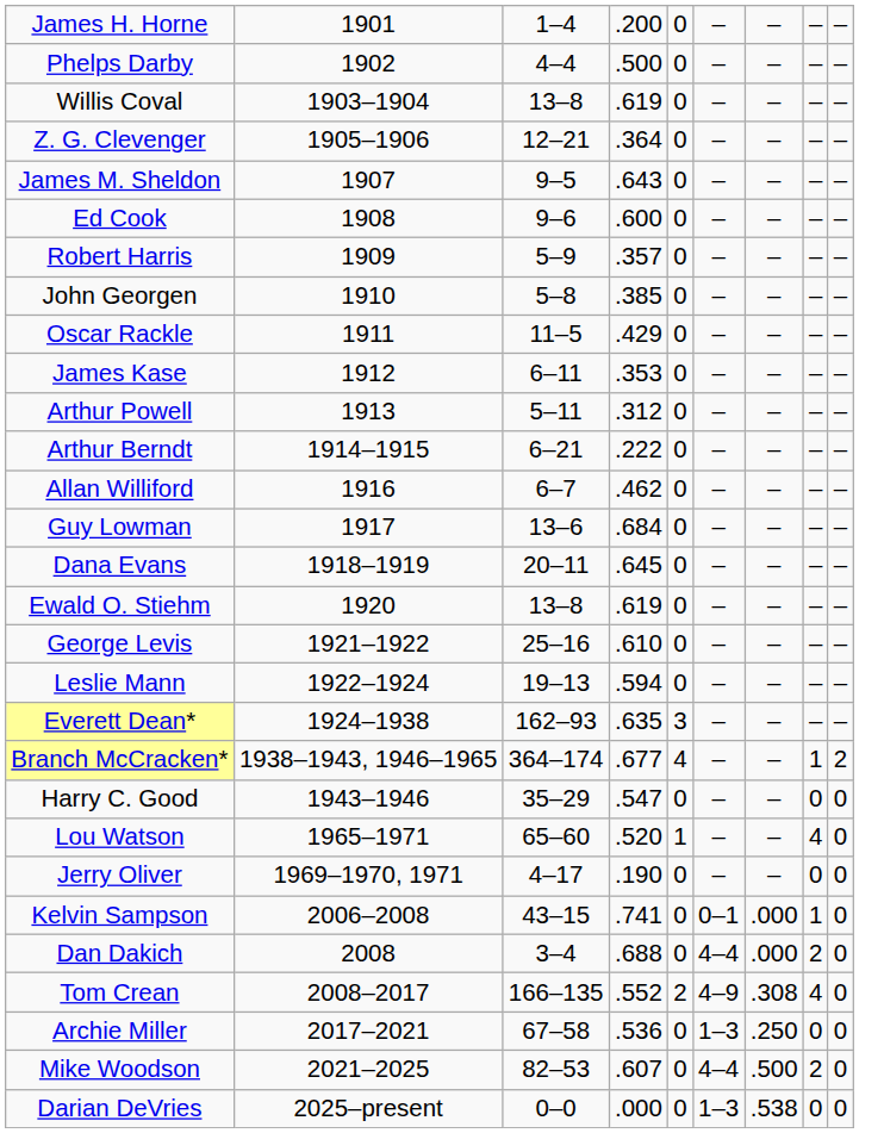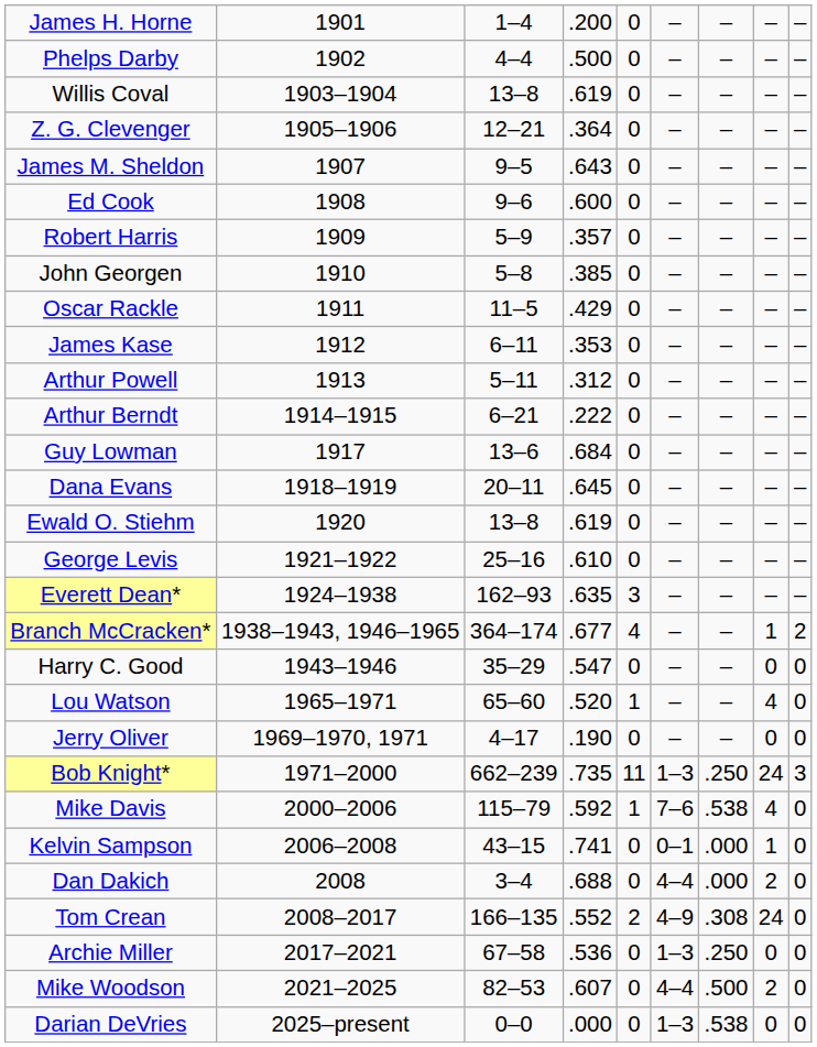- row: Allan Williford | 1916 | 6–7 | .462 | 0 | – | – | – | –
- row: Leslie Mann | 1922–1924 | 19–13 | .594 | 0 | – | – | – | –
+ row: Bob Knight* | 1971–2000 | 662–239 | .735 | 11 | 1–3 | .250 | 24 | 3
+ row: Mike Davis | 2000–2006 | 115–79 | .592 | 1 | 7–6 | .538 | 4 | 0
Tom Crean | column 8: 4 -> 24
